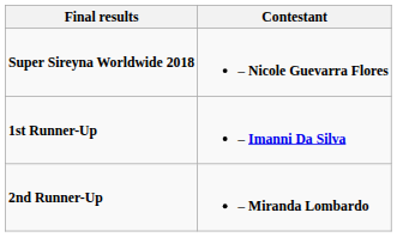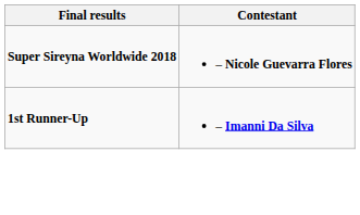- row: 2nd Runner-Up | – Miranda Lombardo
